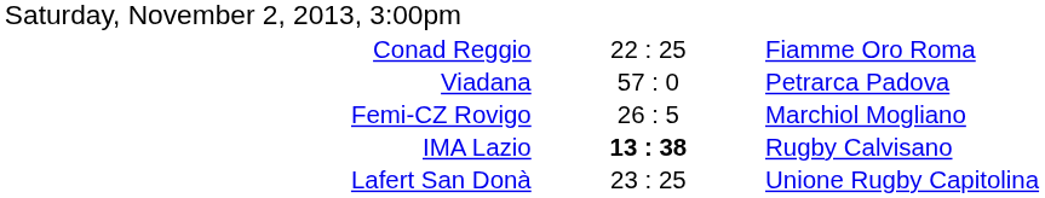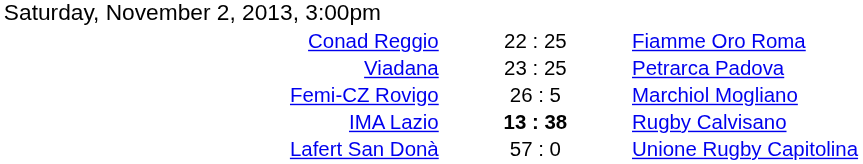Viadana | column 2: 57 : 0 -> 23 : 25
Lafert San Donà | column 2: 23 : 25 -> 57 : 0
